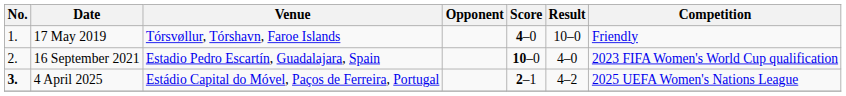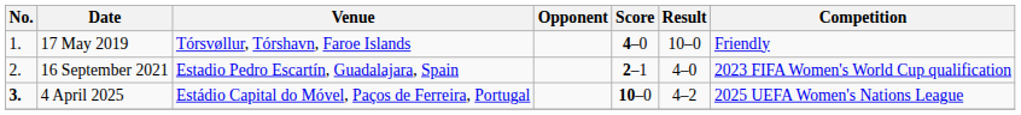16 September 2021 | Score: 10–0 -> 2–1
4 April 2025 | Score: 2–1 -> 10–0
